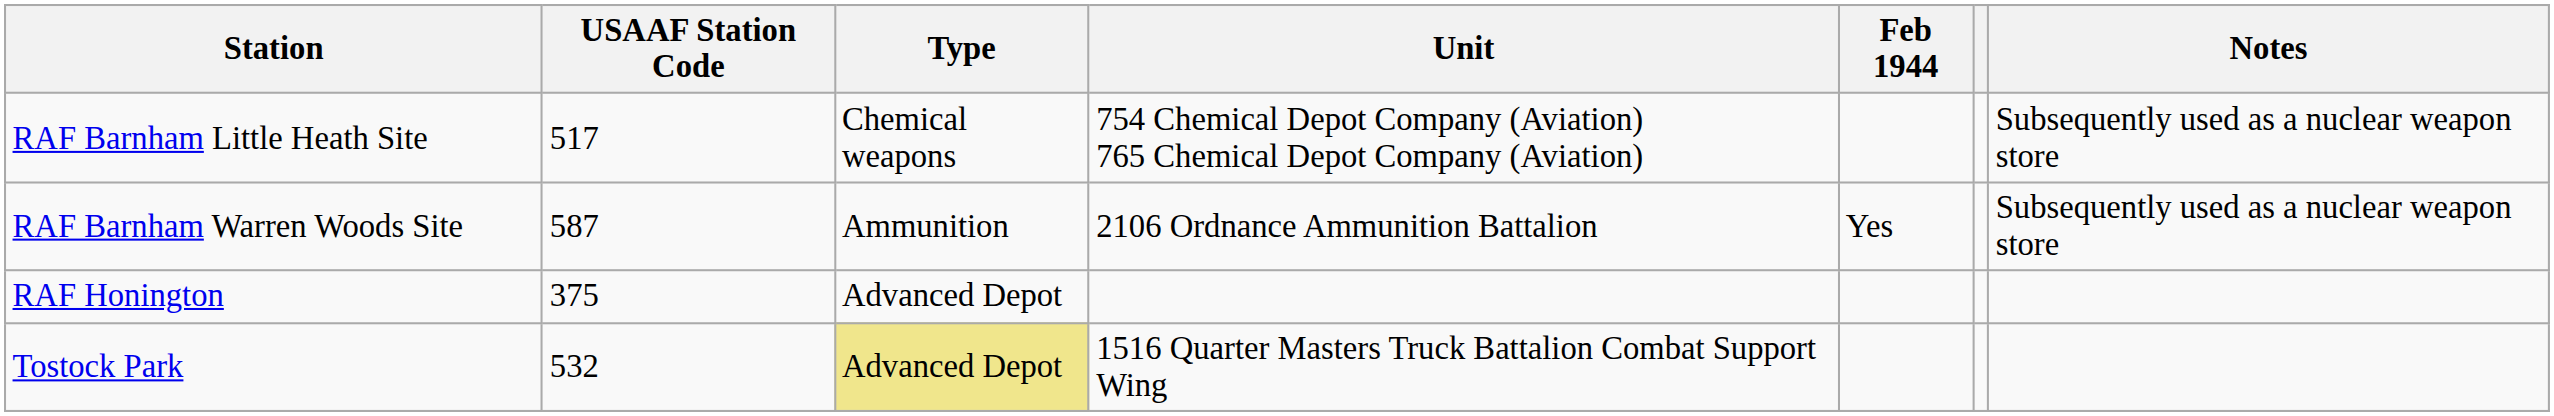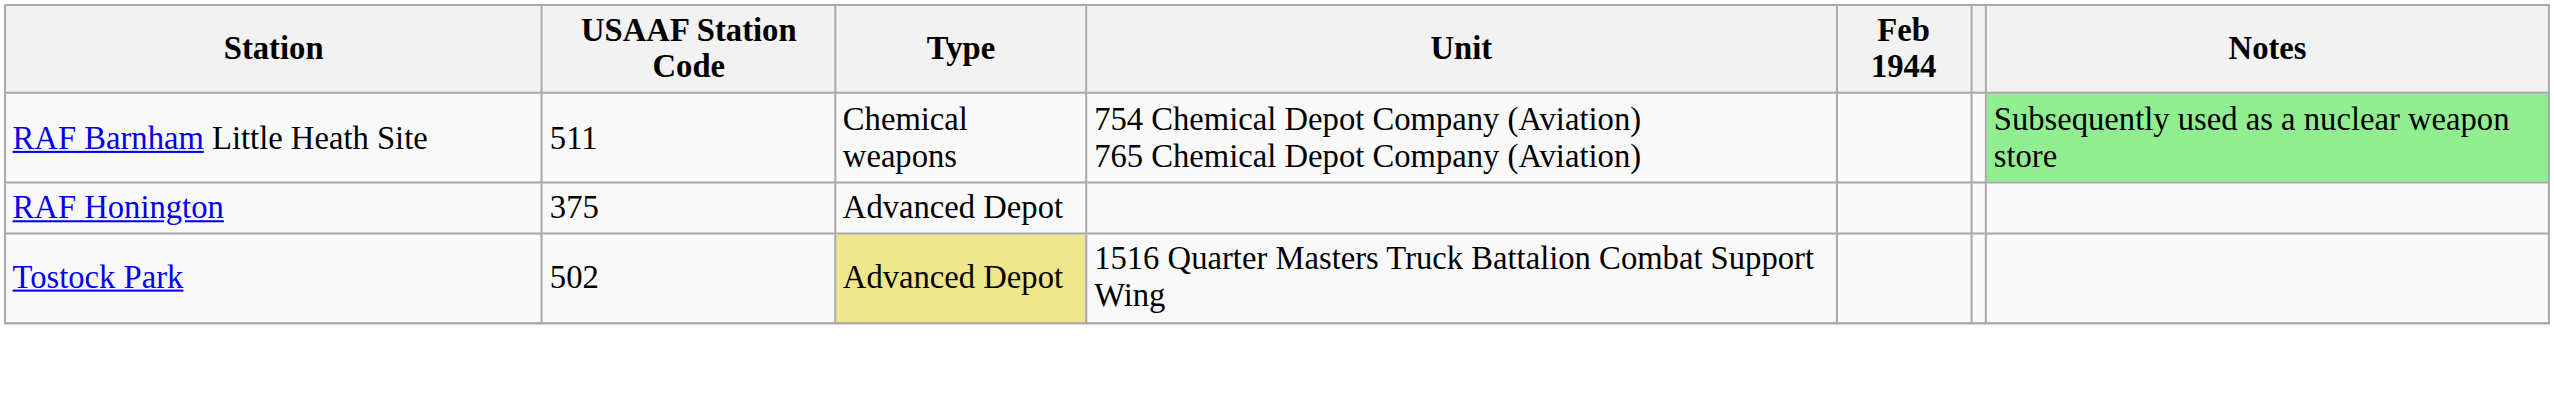RAF Barnham Little Heath Site | USAAF Station Code: 517 -> 511
RAF Barnham Little Heath Site | Notes: no background -> lightgreen background
- row: RAF Barnham Warren Woods Site | 587 | Ammunition | 2106 Ordnance Ammunition Battalion | Yes | Subsequently used as a nuclear weapon store
Tostock Park | USAAF Station Code: 532 -> 502
